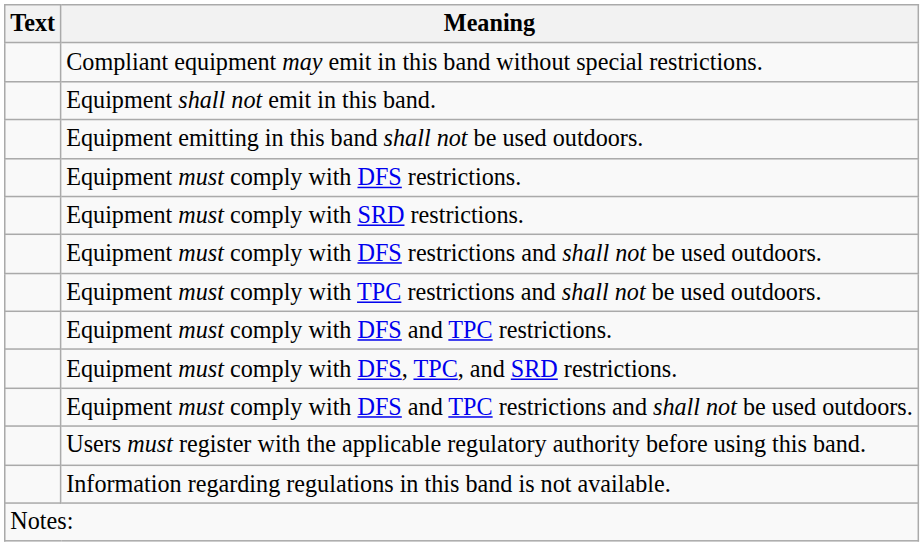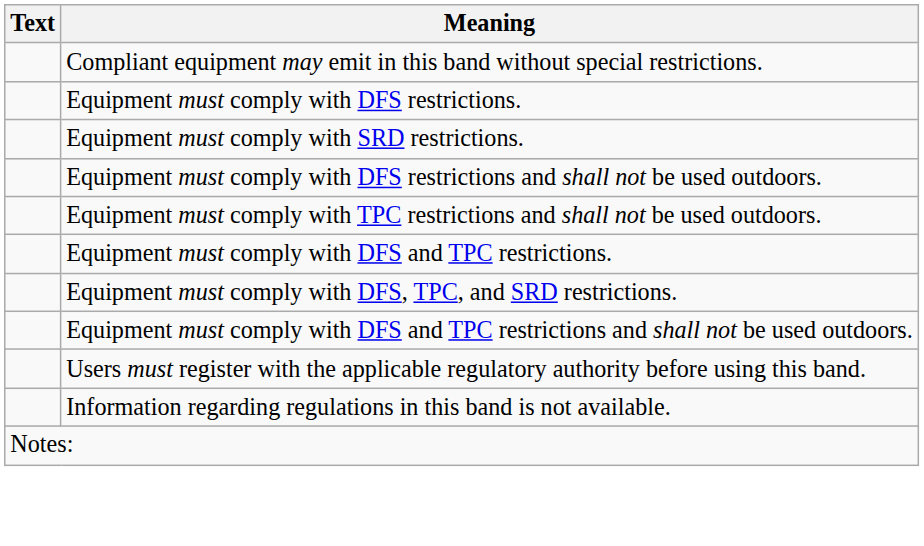- row: Equipment shall not emit in this band.
- row: Equipment emitting in this band shall not be used outdoors.
